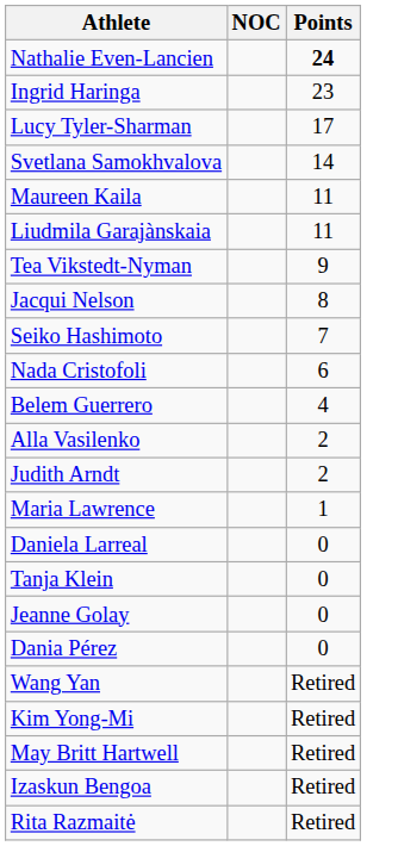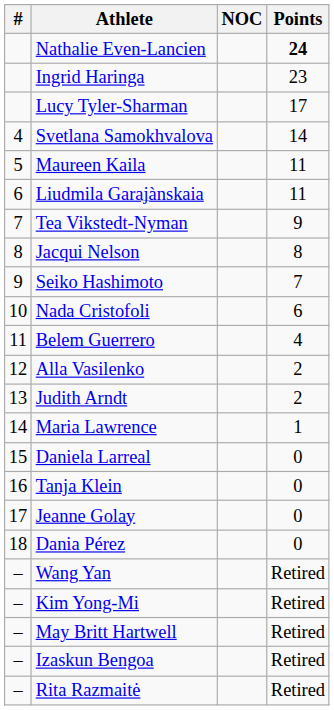+ column: # | 4 | 5 | 6 | 7 | 8 | 9 | 10 | 11 | 12 | 13 | 14 | 15 | 16 | 17 | 18 | – | – | – | – | –
